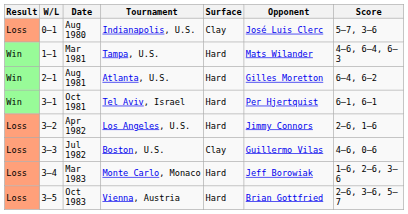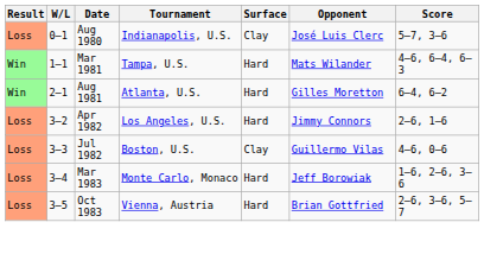- row: Win | 3–1 | Oct 1981 | Tel Aviv, Israel | Hard | Per Hjertquist | 6–1, 6–1
